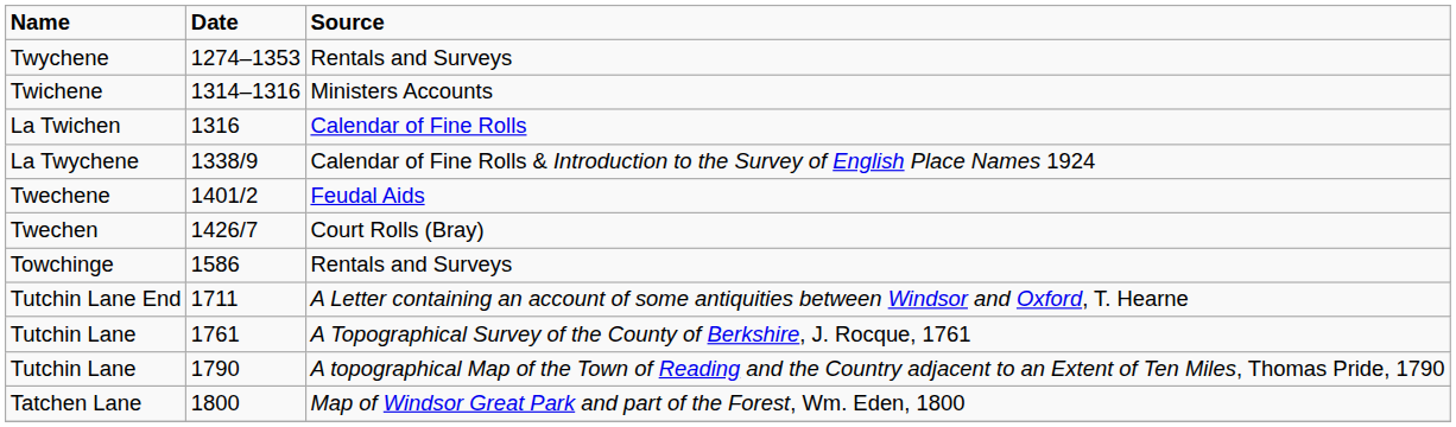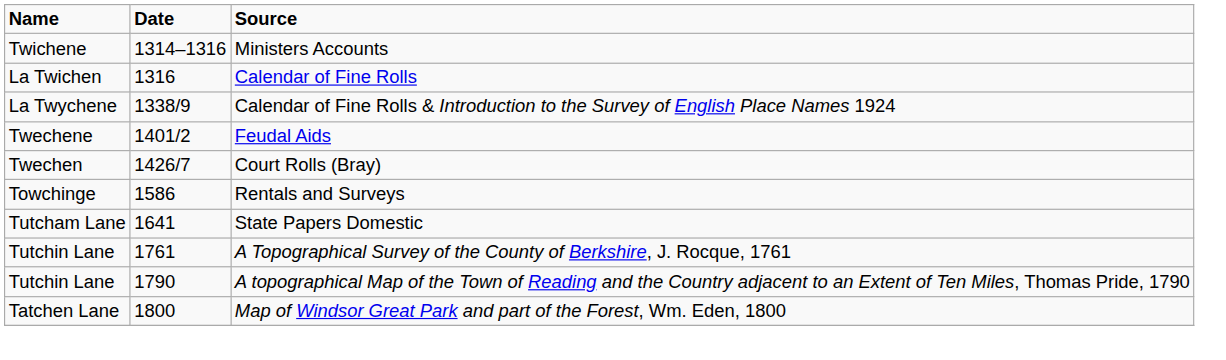- row: Twychene | 1274–1353 | Rentals and Surveys
+ row: Tutcham Lane | 1641 | State Papers Domestic
- row: Tutchin Lane End | 1711 | A Letter containing an account of some antiquities between Windsor and Oxford, T. Hearne
